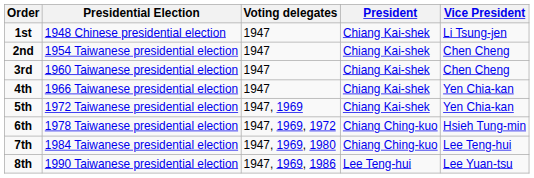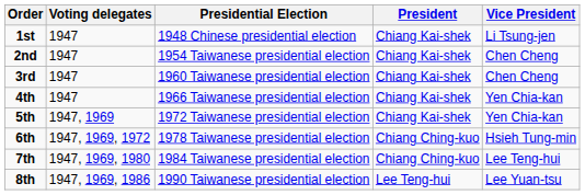columns swapped: Presidential Election <-> Voting delegates
